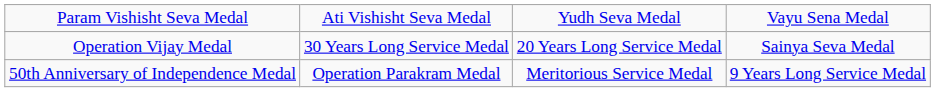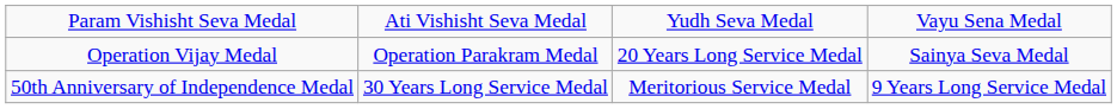Operation Vijay Medal | column 2: 30 Years Long Service Medal -> Operation Parakram Medal
50th Anniversary of Independence Medal | column 2: Operation Parakram Medal -> 30 Years Long Service Medal
